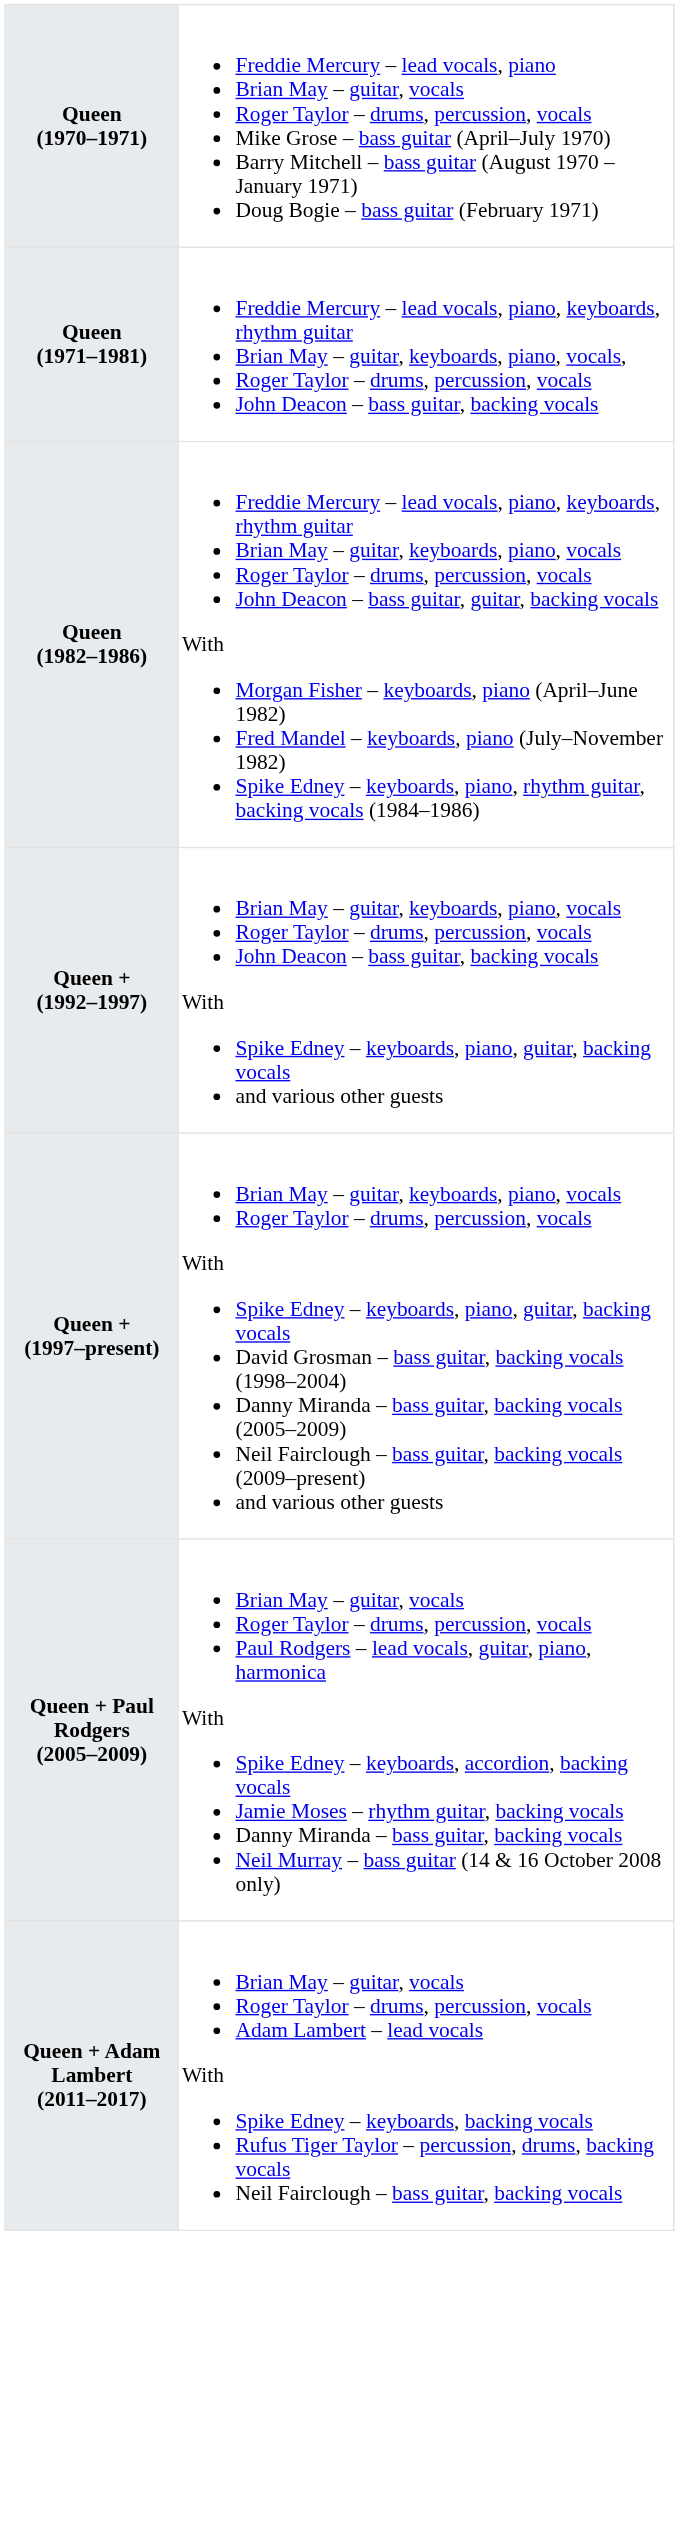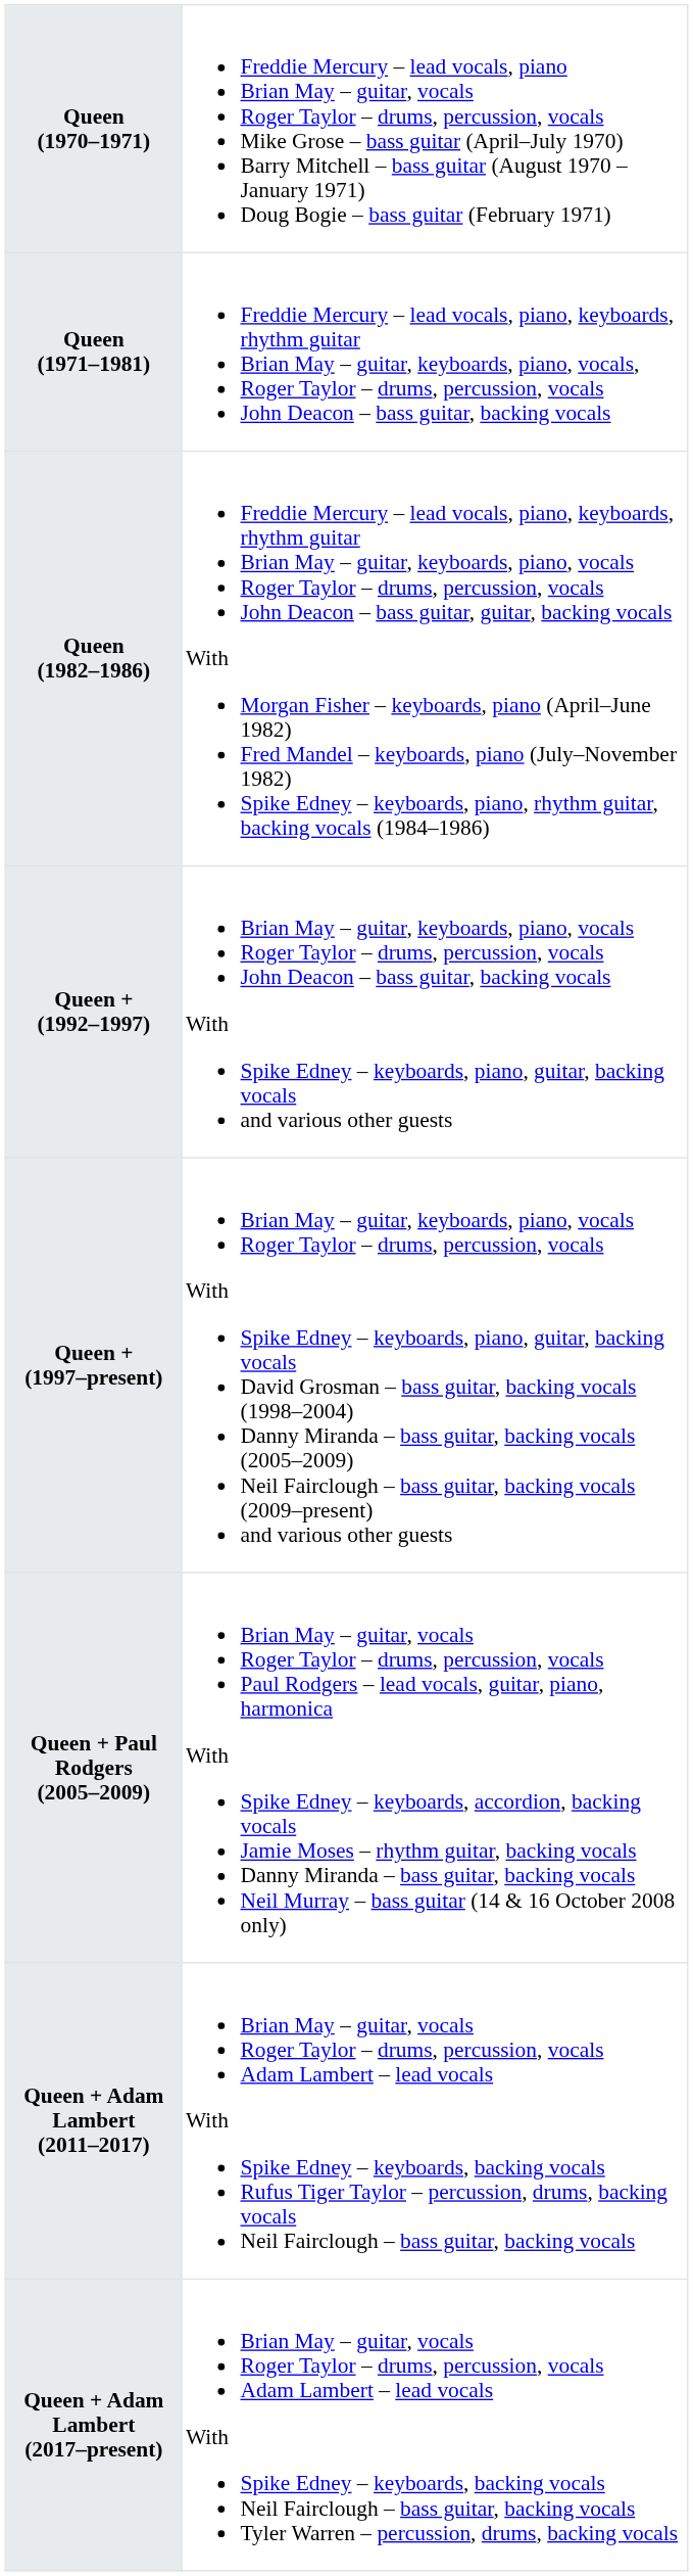+ row: Queen + Adam Lambert (2017–present) | Brian May – guitar, vocals Roger Taylor – drums, percussion, vocals Adam Lambert – lead vocals With Spike Edney – keyboards, backing vocals Neil Fairclough – bass guitar, backing vocals Tyler Warren – percussion, drums, backing vocals
